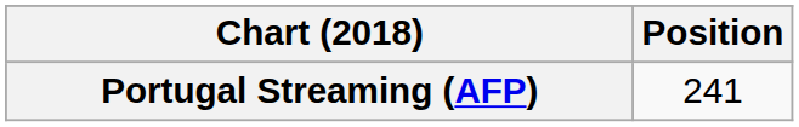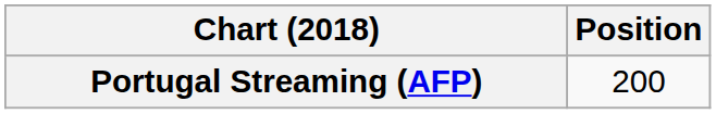Portugal Streaming (AFP) | Position: 241 -> 200
